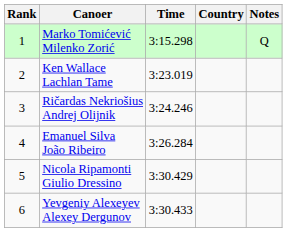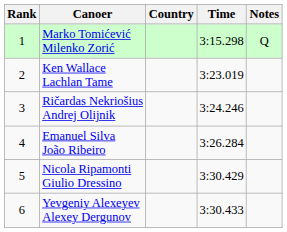columns swapped: Country <-> Time
